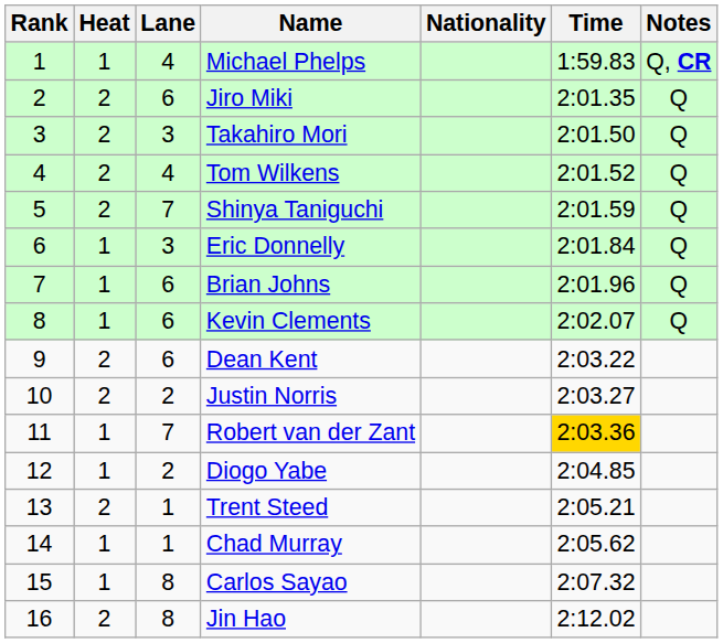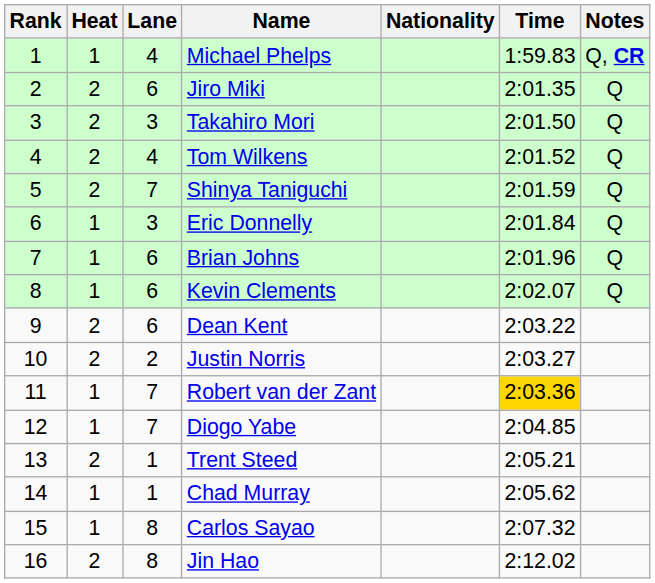Diogo Yabe | Lane: 2 -> 7
